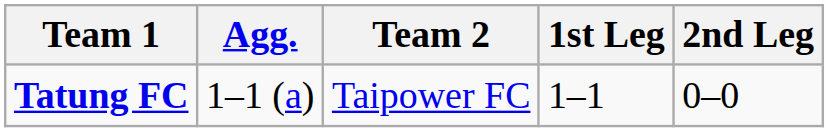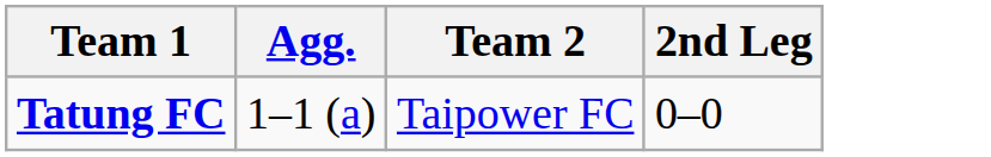- column: 1st Leg | 1–1
